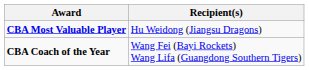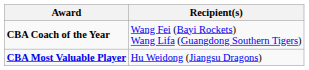rows swapped: CBA Most Valuable Player <-> CBA Coach of the Year
